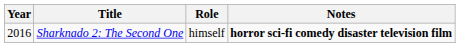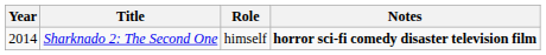Sharknado 2: The Second One | Year: 2016 -> 2014
